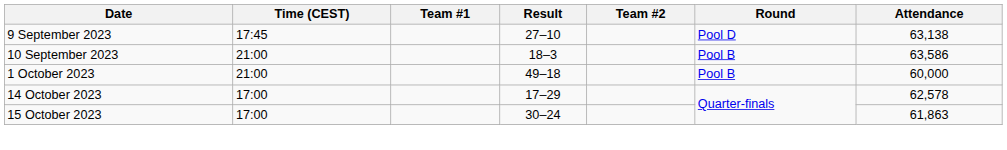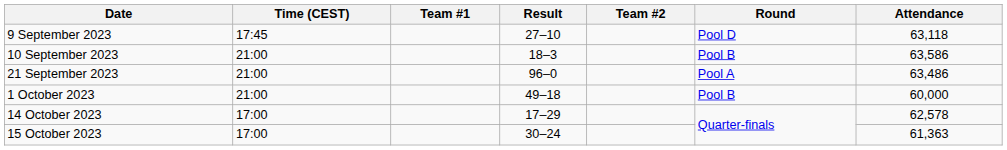9 September 2023 | Attendance: 63,138 -> 63,118
+ row: 21 September 2023 | 21:00 | 96–0 | Pool A | 63,486
15 October 2023 | Attendance: 61,863 -> 61,363
